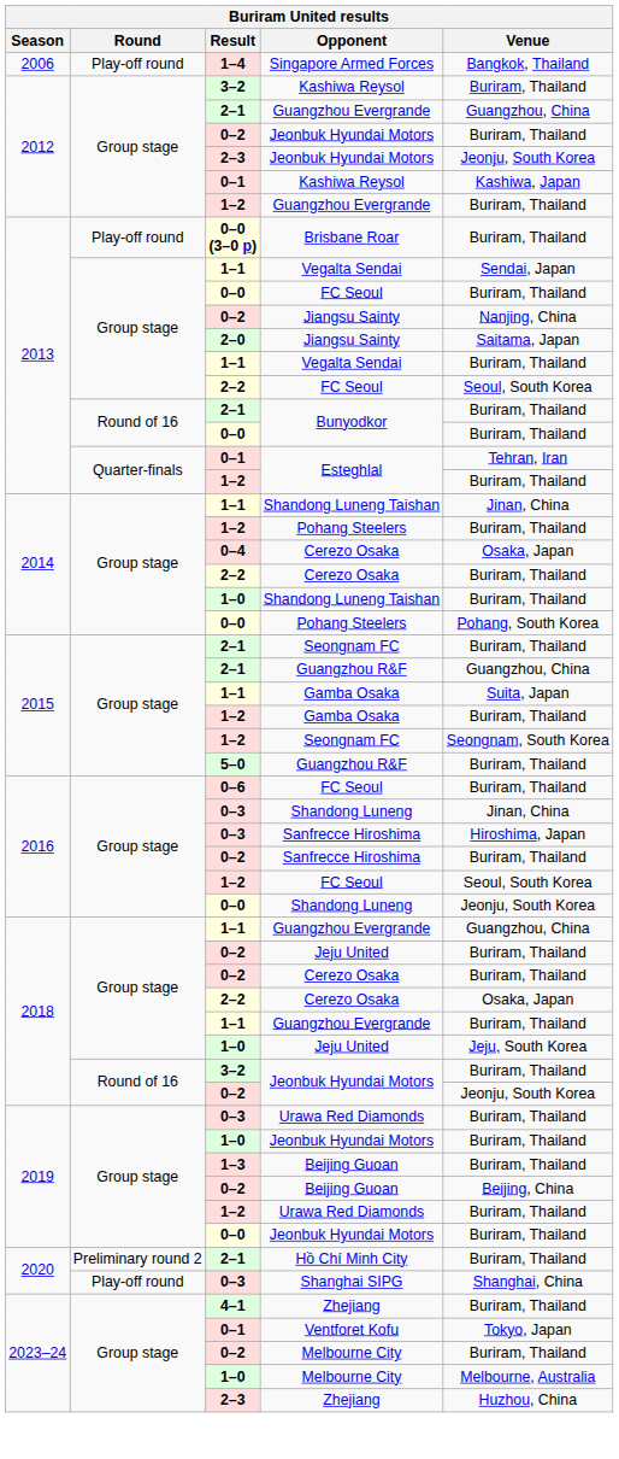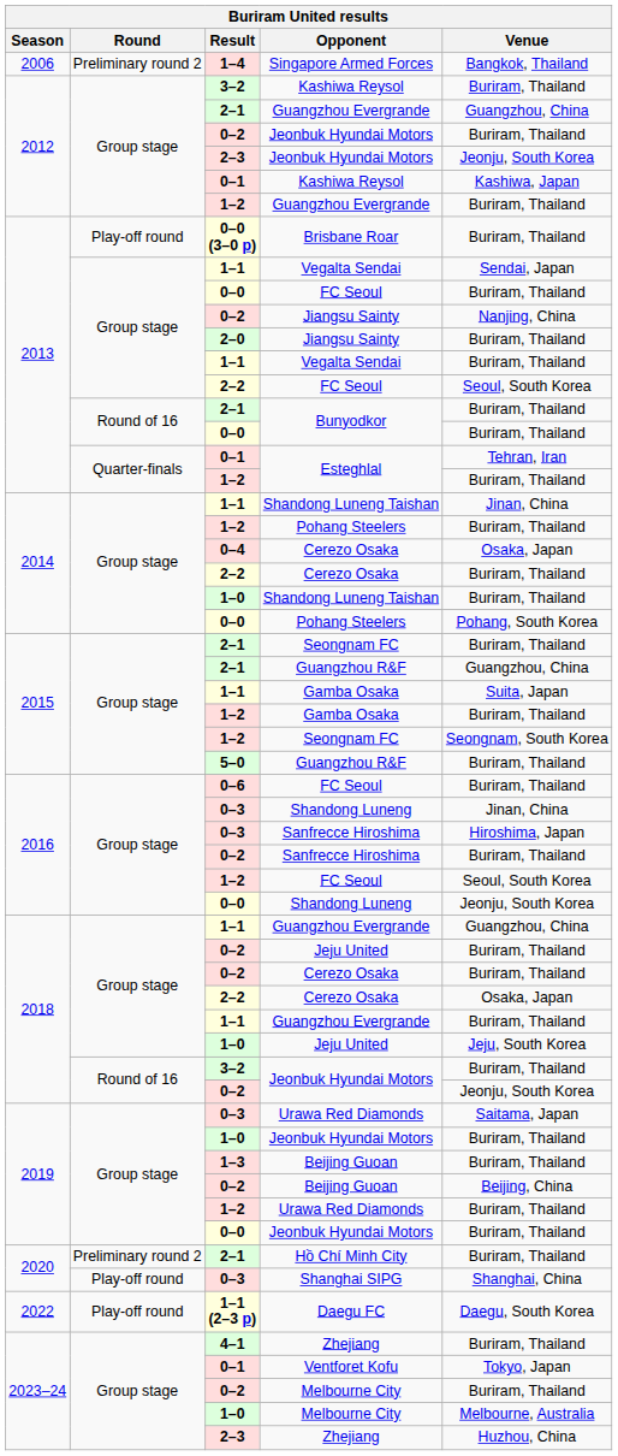Singapore Armed Forces | Round: Play-off round -> Preliminary round 2
2–0 / Jiangsu Sainty | Venue: Saitama, Japan -> Buriram, Thailand
0–3 / Urawa Red Diamonds | Venue: Buriram, Thailand -> Saitama, Japan
+ row: 2022 | Play-off round | 1–1 (2–3 p) | Daegu FC | Daegu, South Korea
